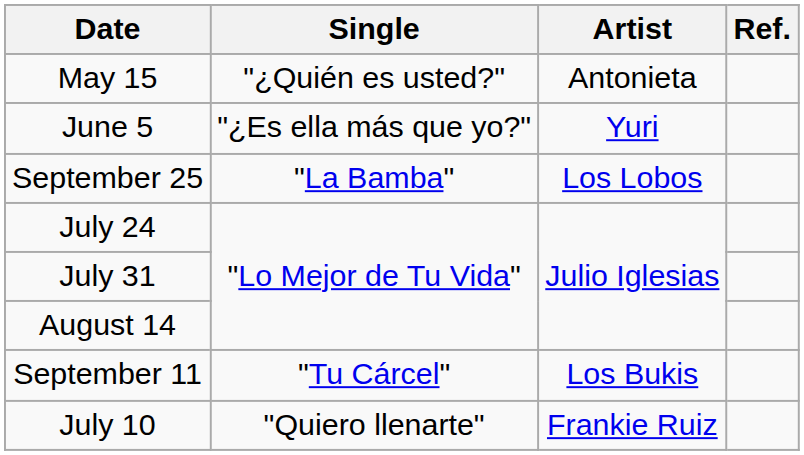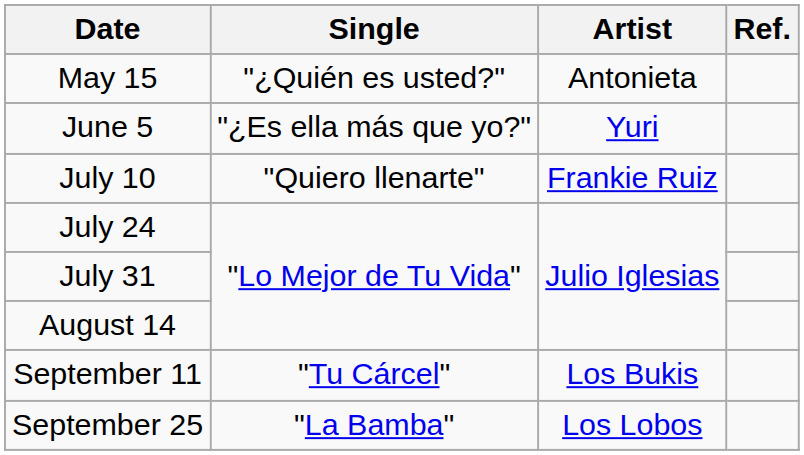rows swapped: July 10 <-> September 25
